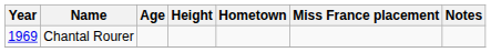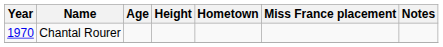Chantal Rourer | Year: 1969 -> 1970
